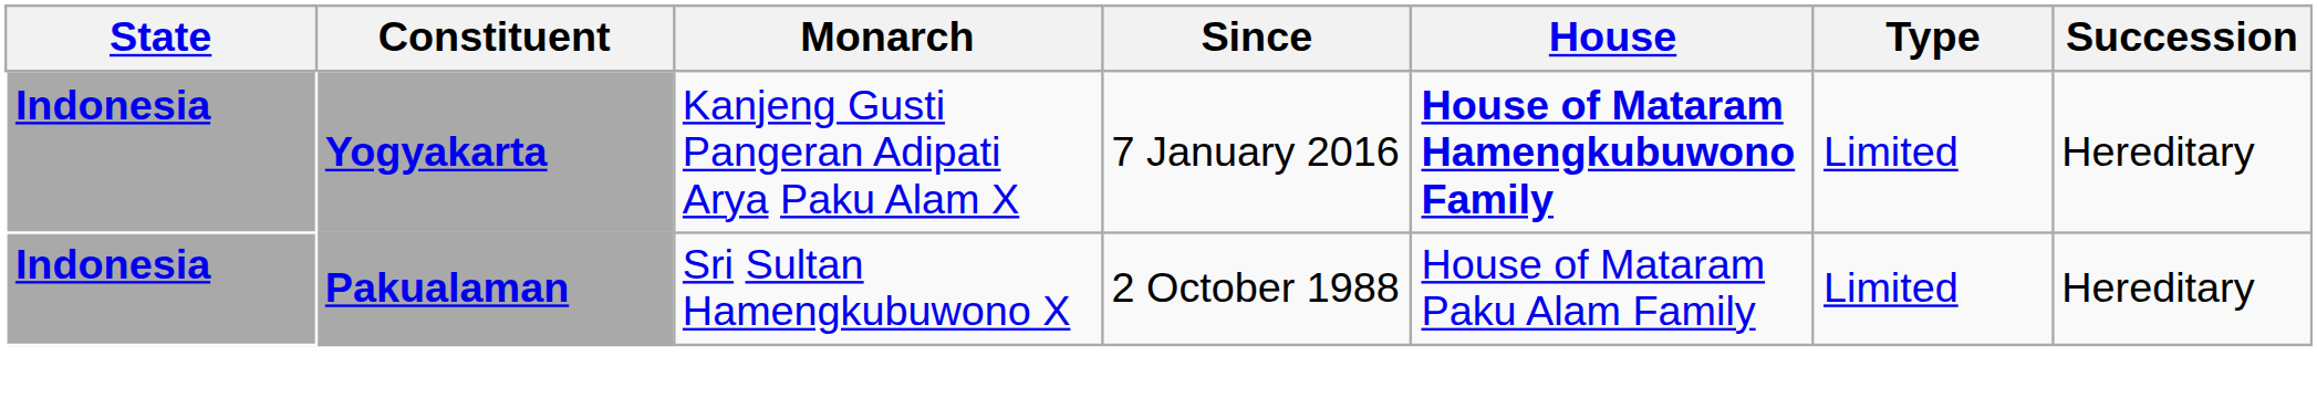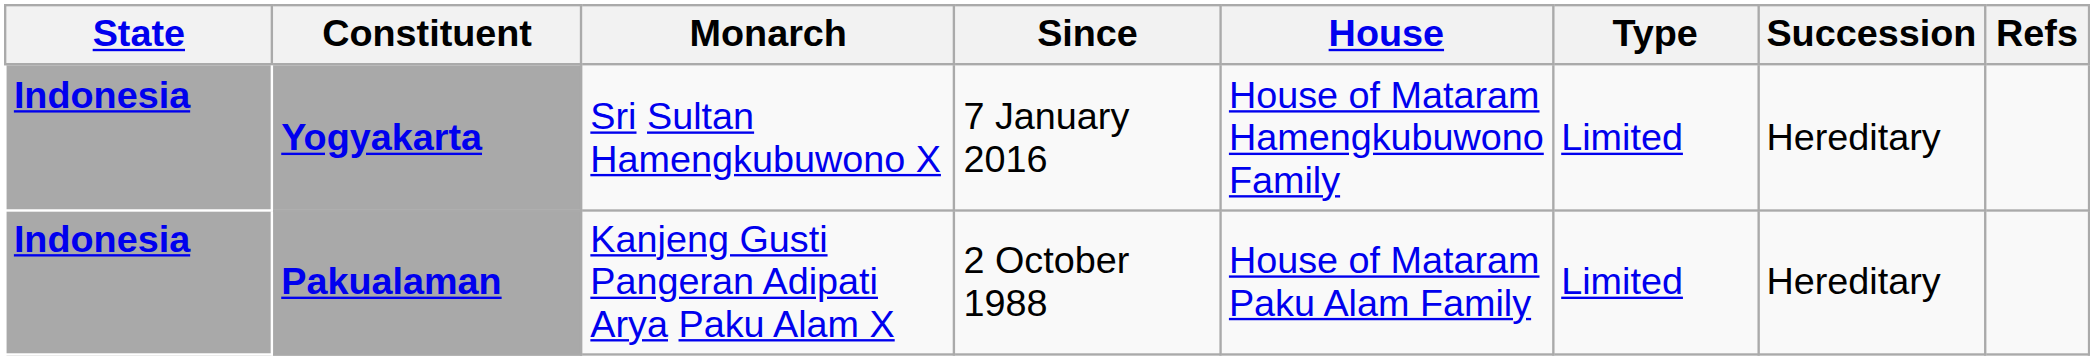+ column: Refs
Yogyakarta | Monarch: Kanjeng Gusti Pangeran Adipati Arya Paku Alam X -> Sri Sultan Hamengkubuwono X
Yogyakarta | House: bold -> normal
Pakualaman | Monarch: Sri Sultan Hamengkubuwono X -> Kanjeng Gusti Pangeran Adipati Arya Paku Alam X
